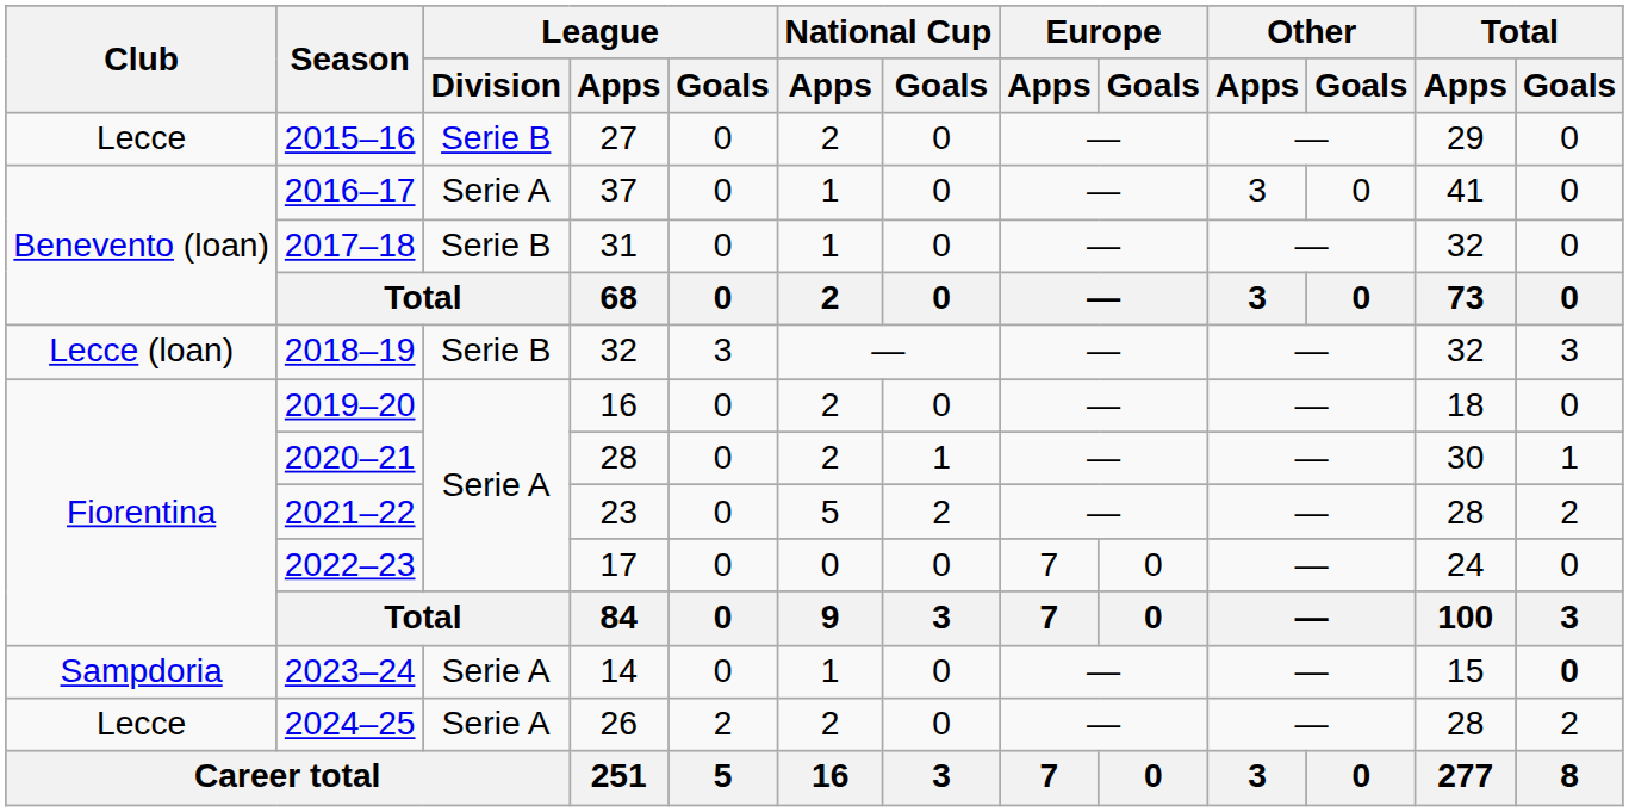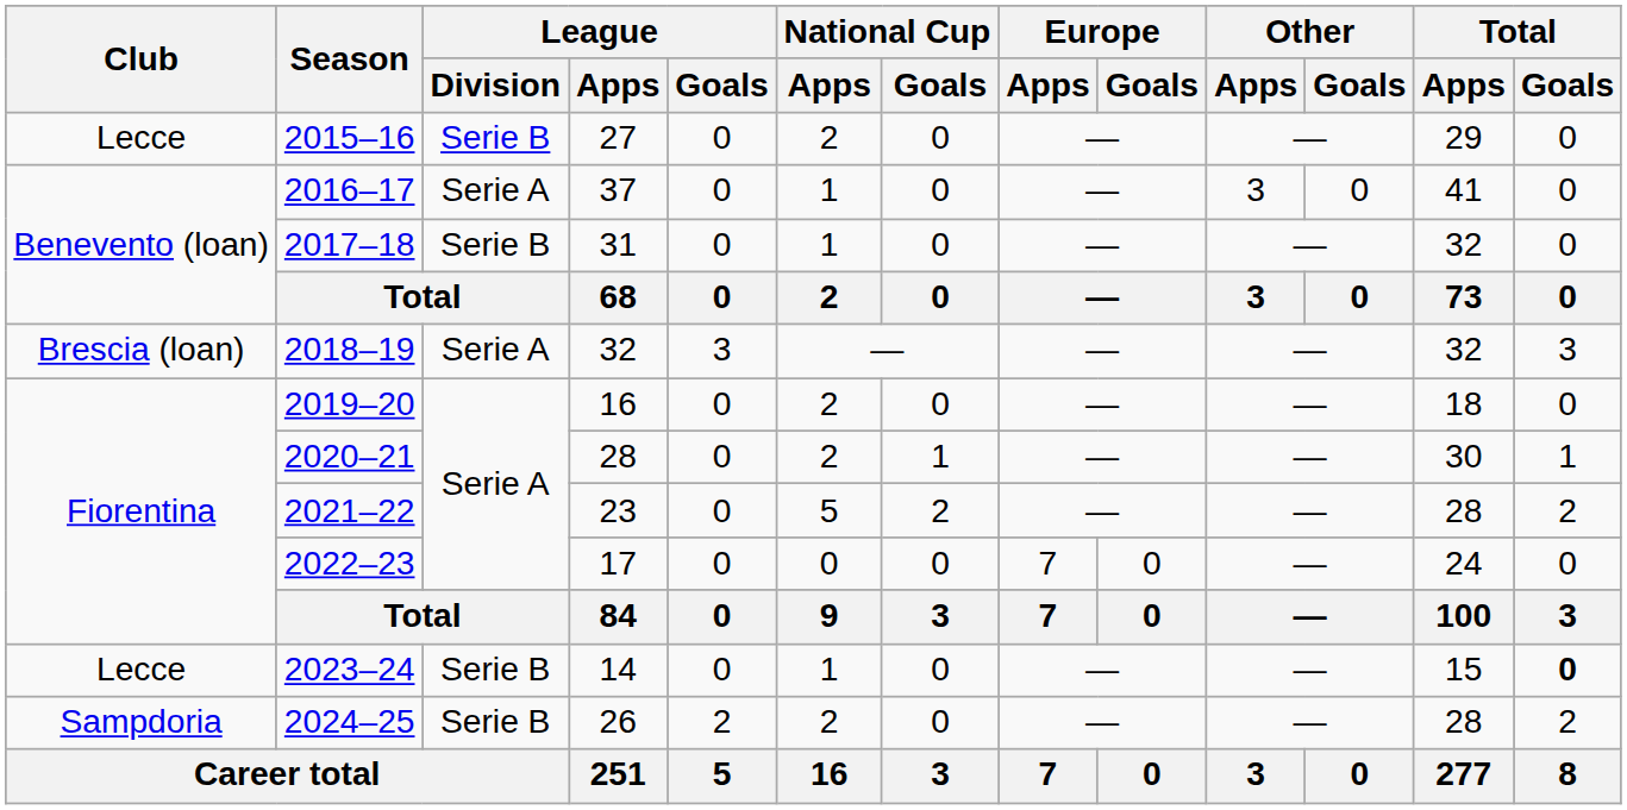2018–19 | Club: Lecce (loan) -> Brescia (loan)
2018–19 | League / Division: Serie B -> Serie A
2023–24 | Club: Sampdoria -> Lecce
2023–24 | League / Division: Serie A -> Serie B
2024–25 | Club: Lecce -> Sampdoria
2024–25 | League / Division: Serie A -> Serie B
